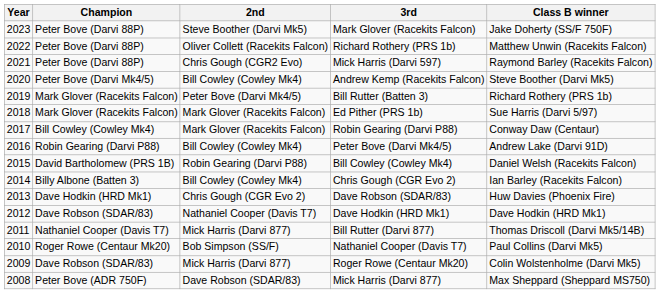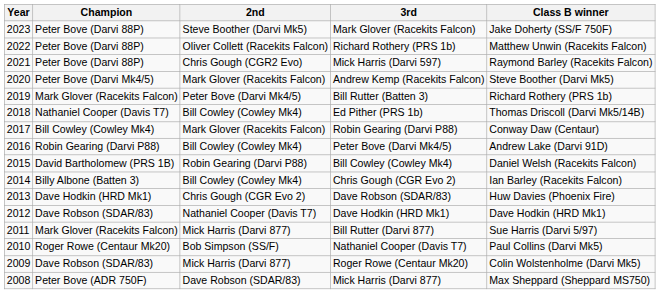Andrew Kemp (Racekits Falcon) | 2nd: Bill Cowley (Cowley Mk4) -> Mark Glover (Racekits Falcon)
Ed Pither (PRS 1b) | Champion: Mark Glover (Racekits Falcon) -> Nathaniel Cooper (Davis T7)
Ed Pither (PRS 1b) | 2nd: Mark Glover (Racekits Falcon) -> Bill Cowley (Cowley Mk4)
Ed Pither (PRS 1b) | Class B winner: Sue Harris (Darvi 5/97) -> Thomas Driscoll (Darvi Mk5/14B)
Bill Rutter (Darvi 877) | Champion: Nathaniel Cooper (Davis T7) -> Mark Glover (Racekits Falcon)
Bill Rutter (Darvi 877) | Class B winner: Thomas Driscoll (Darvi Mk5/14B) -> Sue Harris (Darvi 5/97)
